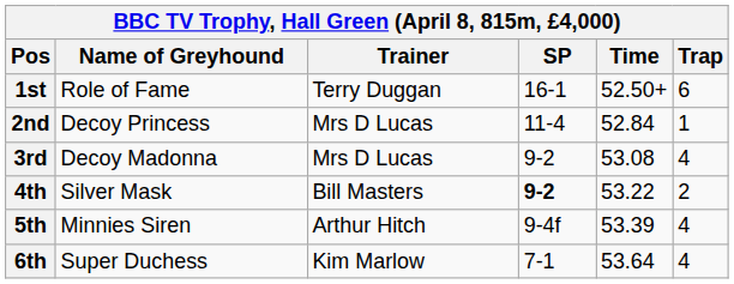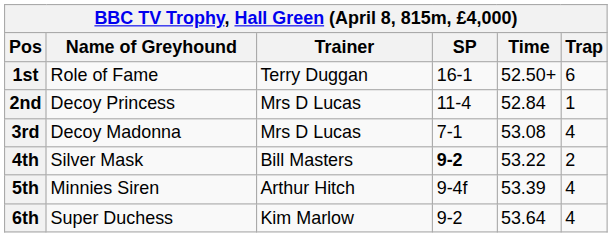3rd | SP: 9-2 -> 7-1
6th | SP: 7-1 -> 9-2
